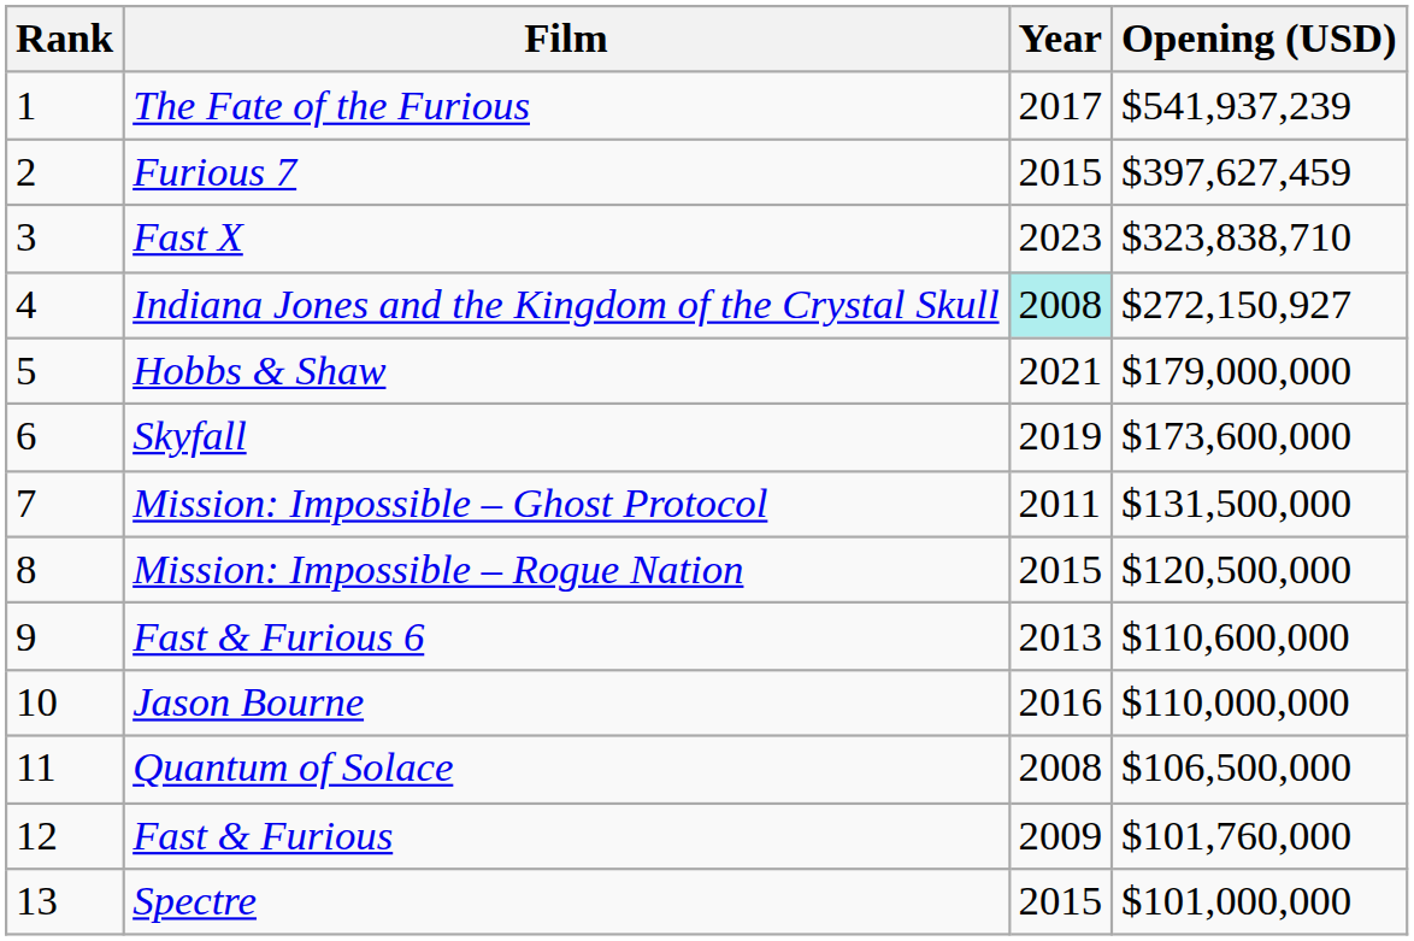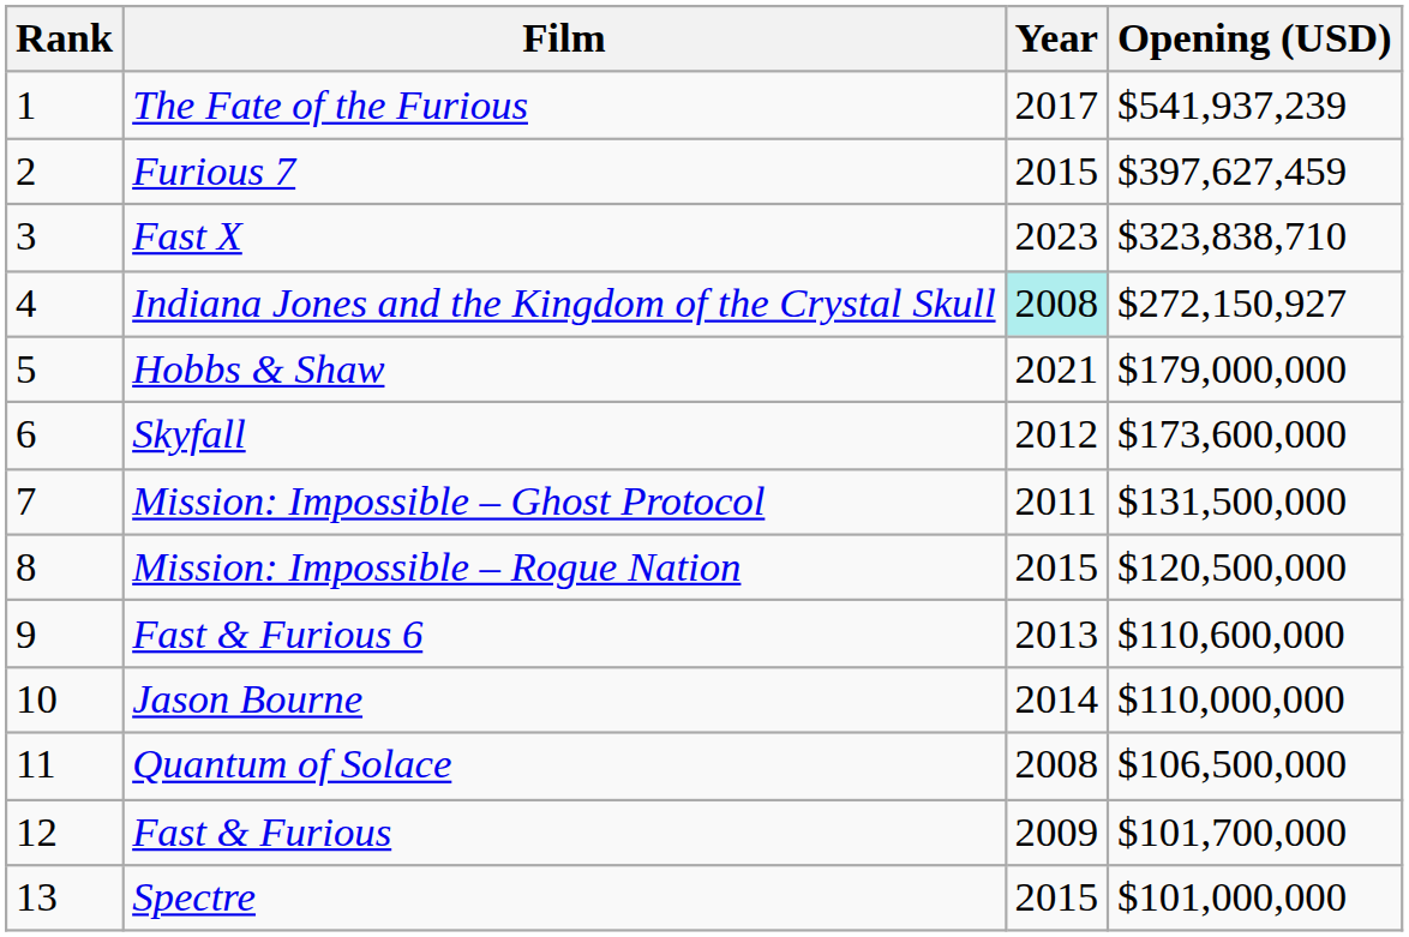Skyfall | Year: 2019 -> 2012
Jason Bourne | Year: 2016 -> 2014
Fast & Furious | Opening (USD): $101,760,000 -> $101,700,000
